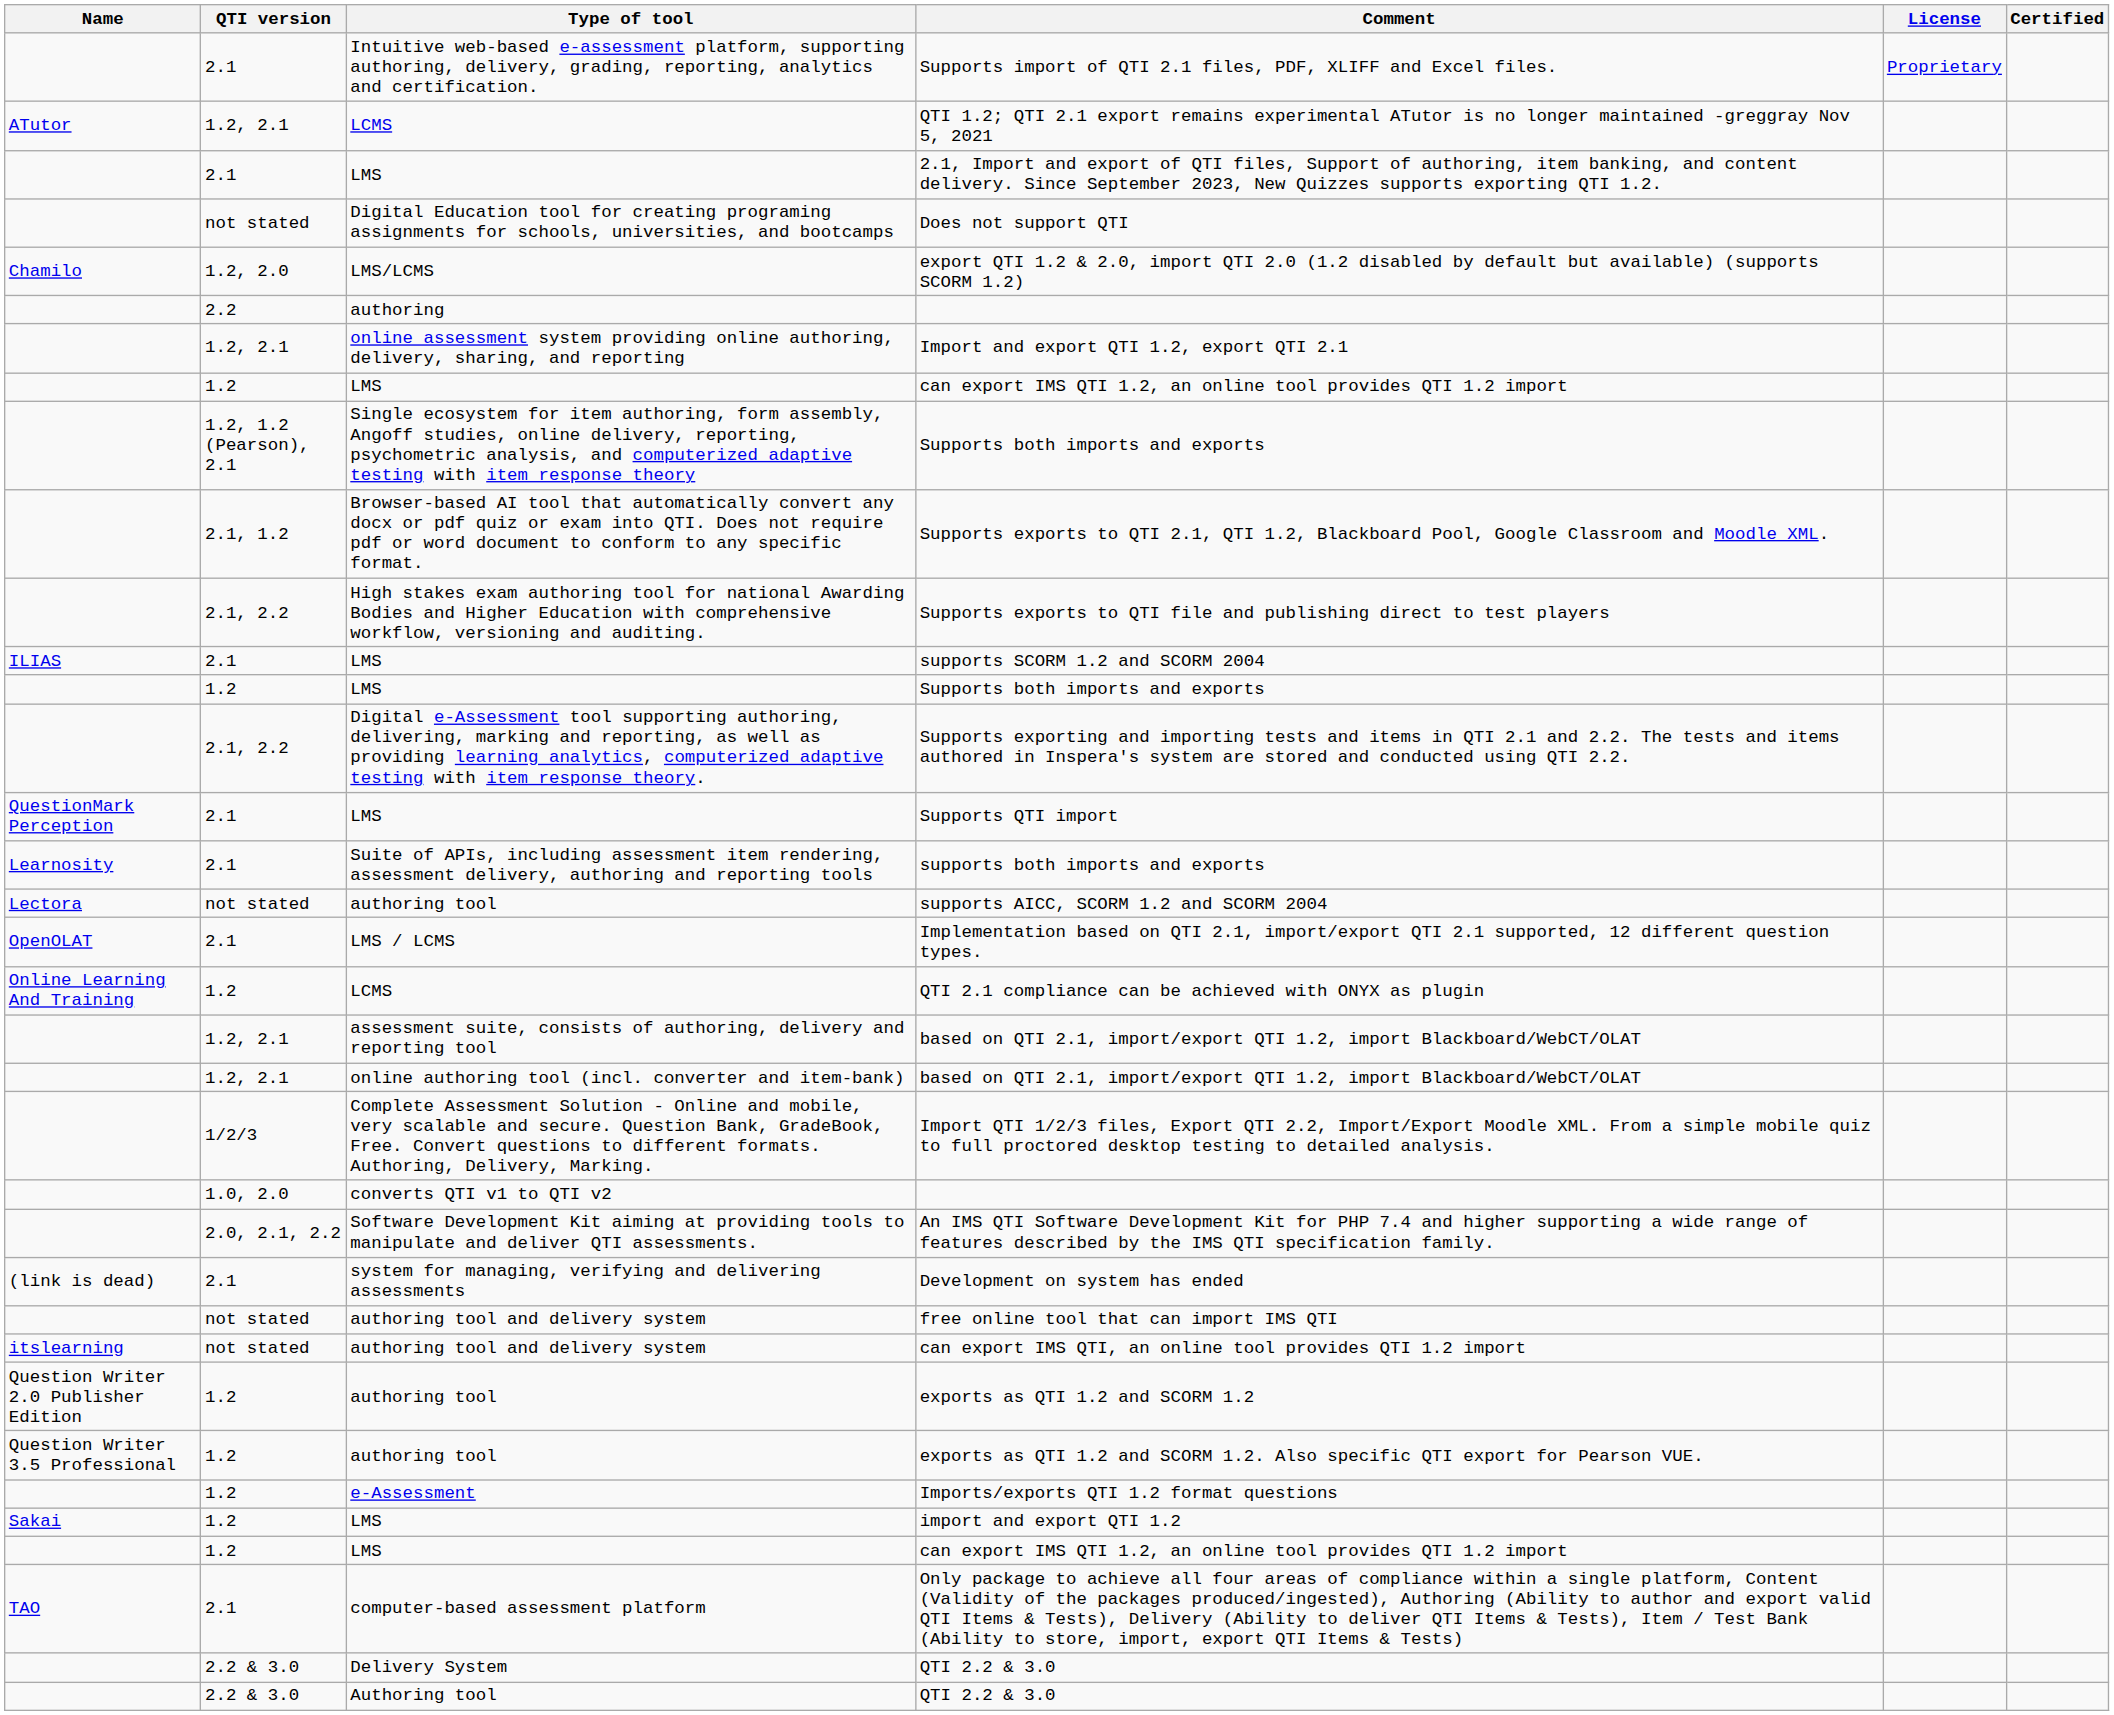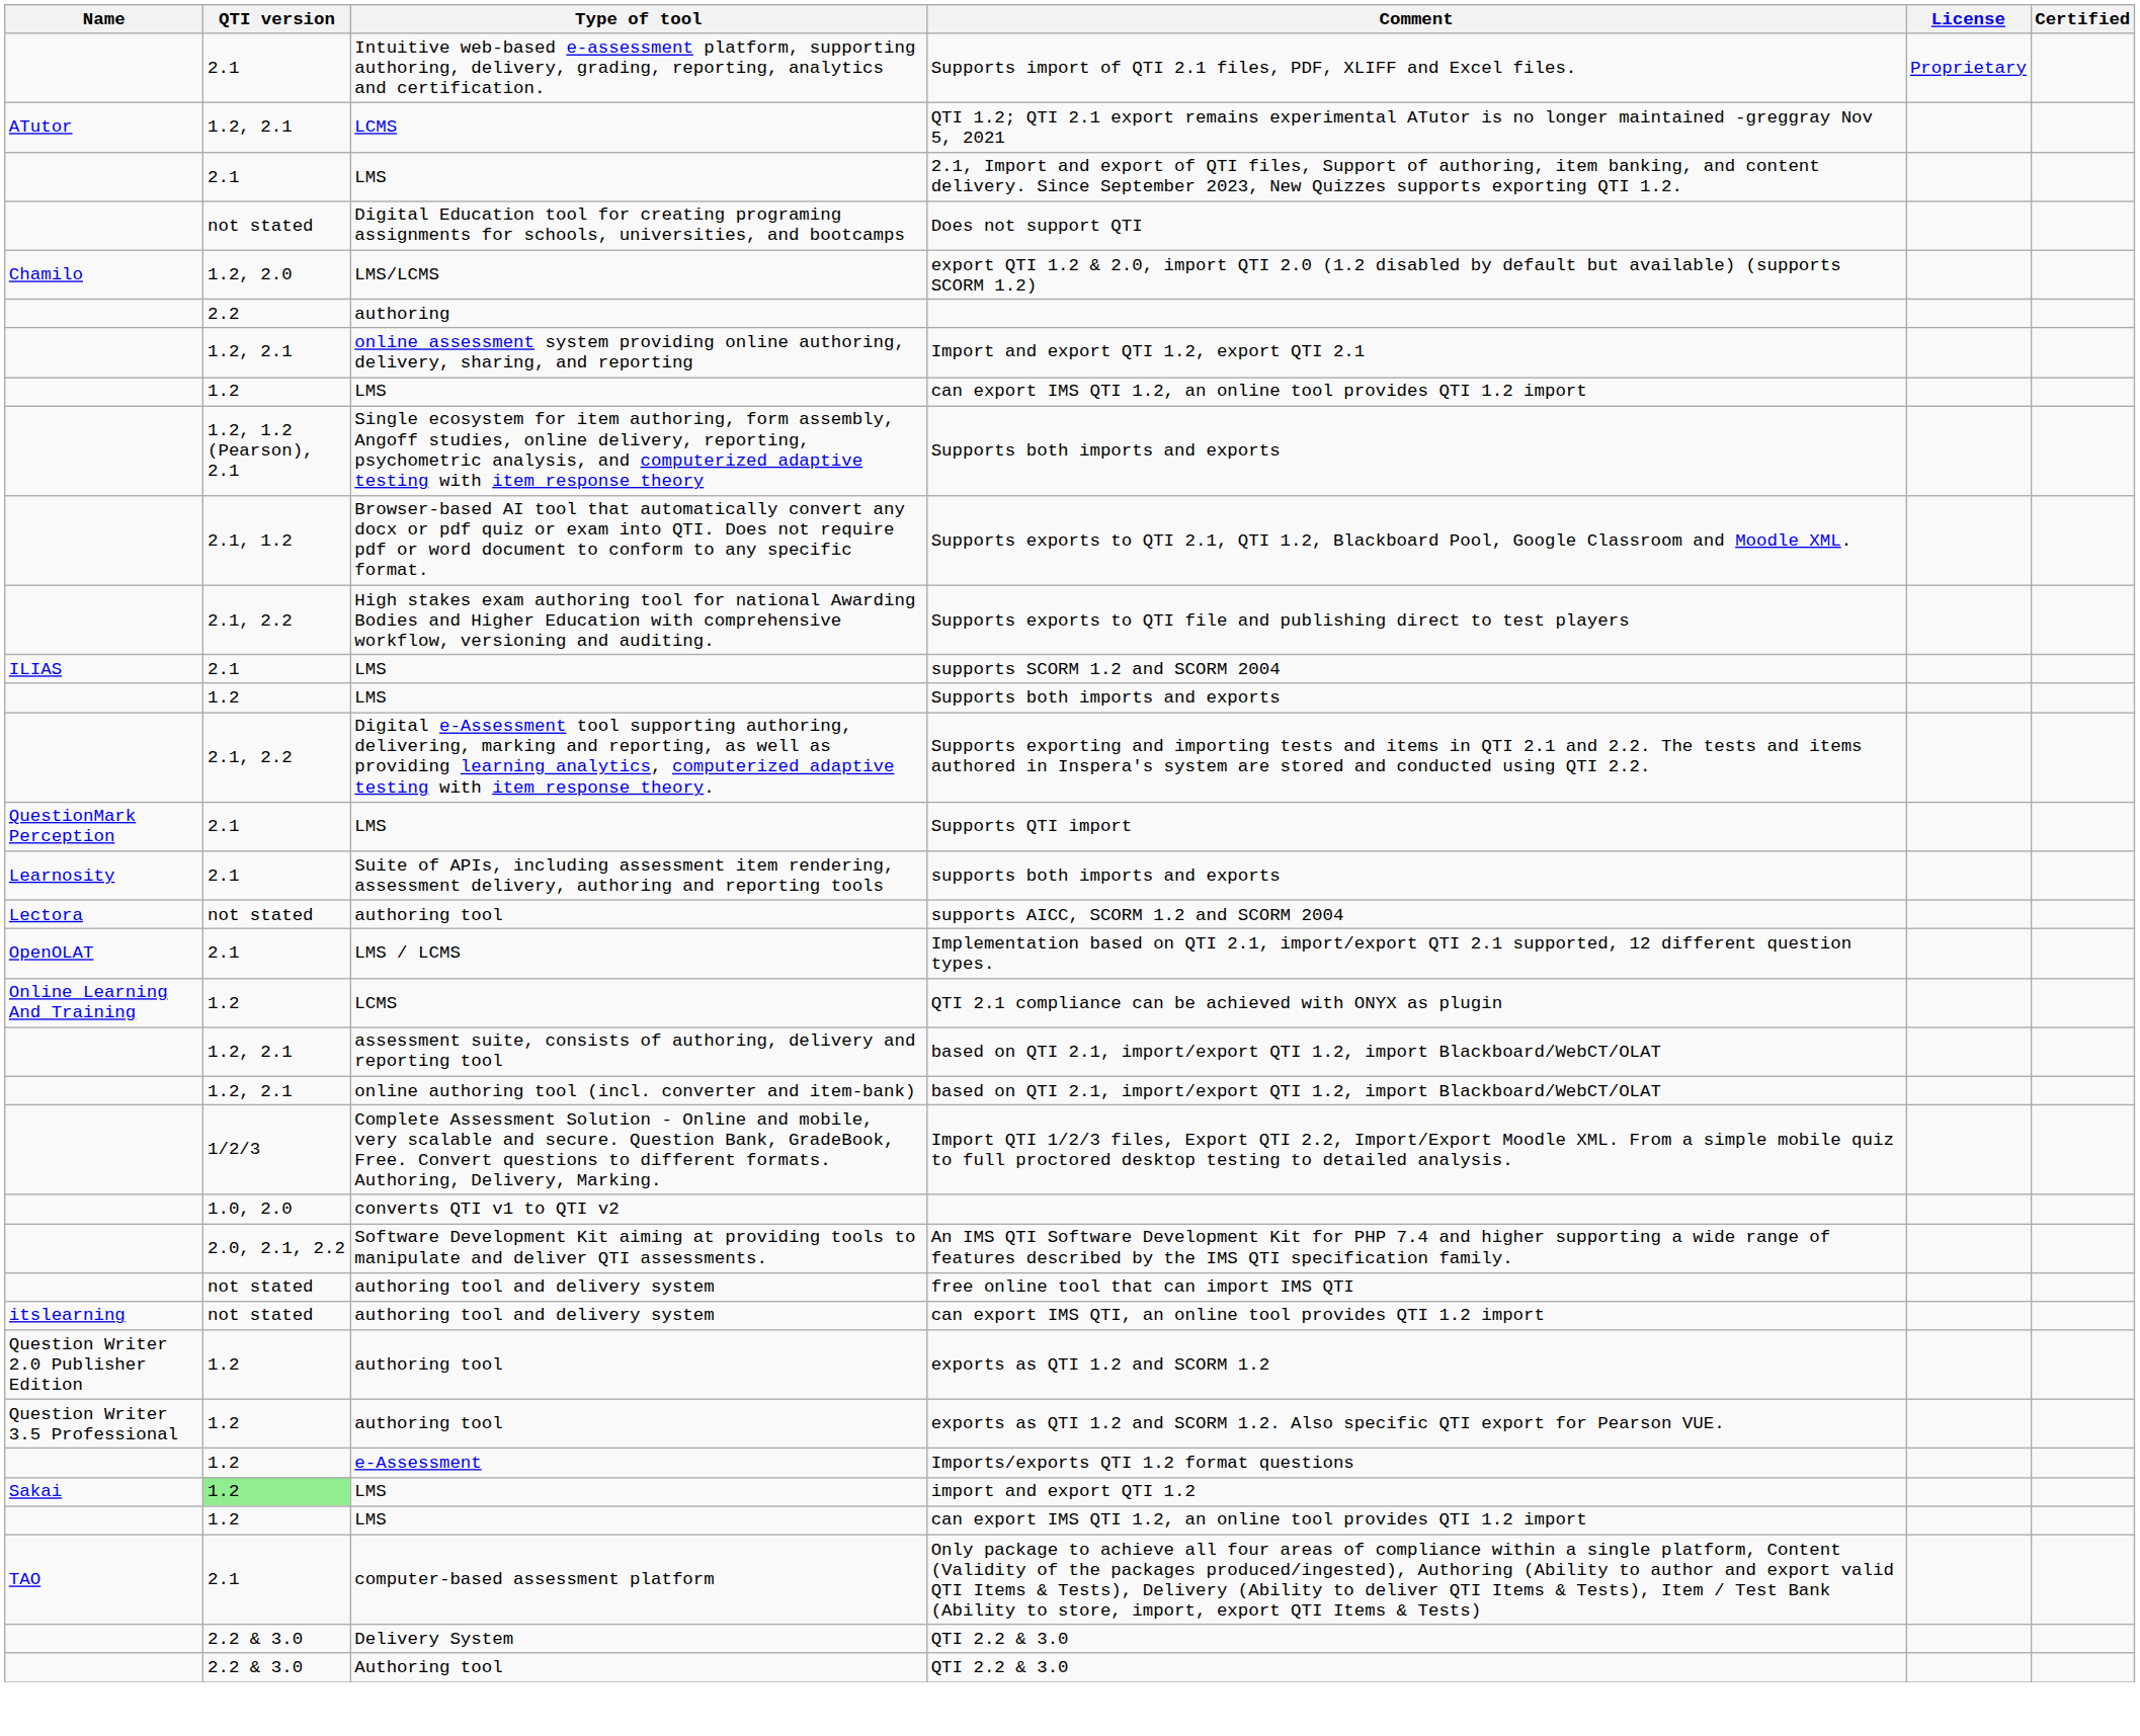- row: (link is dead) | 2.1 | system for managing, verifying and delivering assessments | Development on system has ended
import and export QTI 1.2 | QTI version: no background -> lightgreen background
